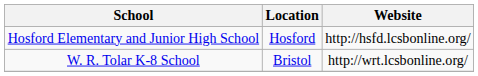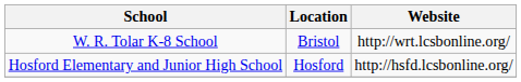rows swapped: Hosford Elementary and Junior High School <-> W. R. Tolar K-8 School
